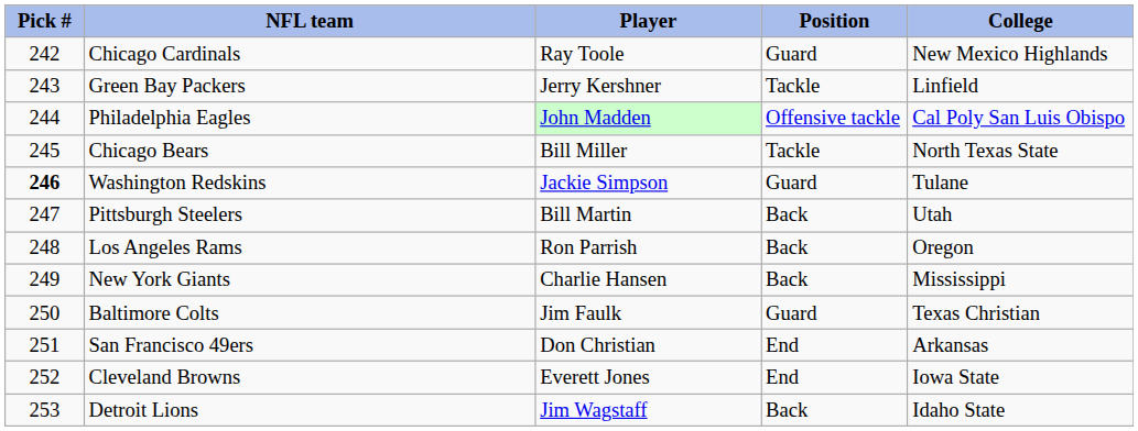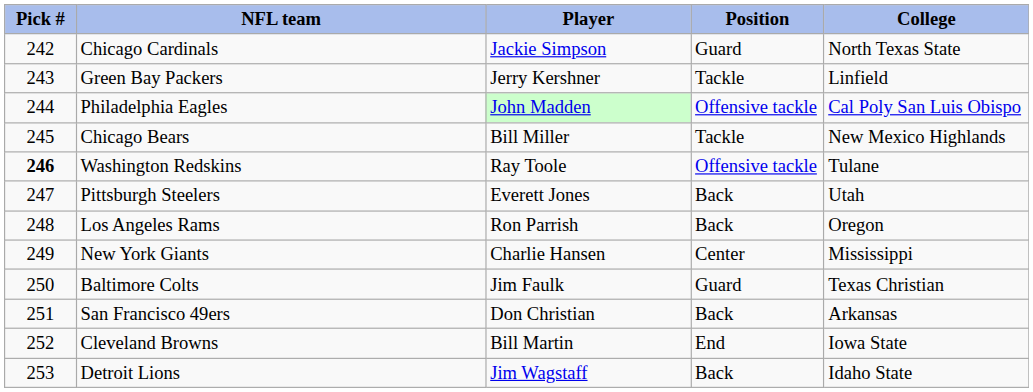Chicago Cardinals | Player: Ray Toole -> Jackie Simpson
Chicago Cardinals | College: New Mexico Highlands -> North Texas State
Chicago Bears | College: North Texas State -> New Mexico Highlands
Washington Redskins | Player: Jackie Simpson -> Ray Toole
Washington Redskins | Position: Guard -> Offensive tackle
Pittsburgh Steelers | Player: Bill Martin -> Everett Jones
New York Giants | Position: Back -> Center
San Francisco 49ers | Position: End -> Back
Cleveland Browns | Player: Everett Jones -> Bill Martin
